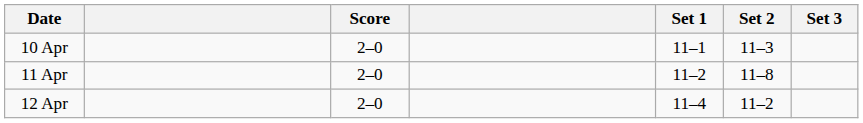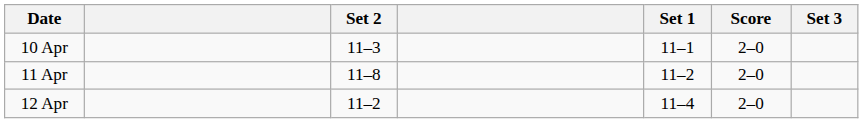columns swapped: Score <-> Set 2
